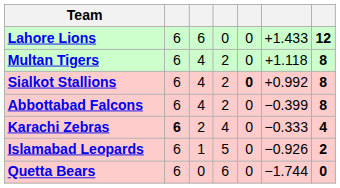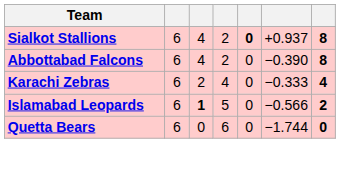- row: Lahore Lions | 6 | 6 | 0 | 0 | +1.433 | 12
- row: Multan Tigers | 6 | 4 | 2 | 0 | +1.118 | 8
Sialkot Stallions | column 6: +0.992 -> +0.937
Abbottabad Falcons | column 6: −0.399 -> −0.390
Karachi Zebras | column 2: bold -> normal
Islamabad Leopards | column 3: normal -> bold
Islamabad Leopards | column 6: −0.926 -> −0.566
